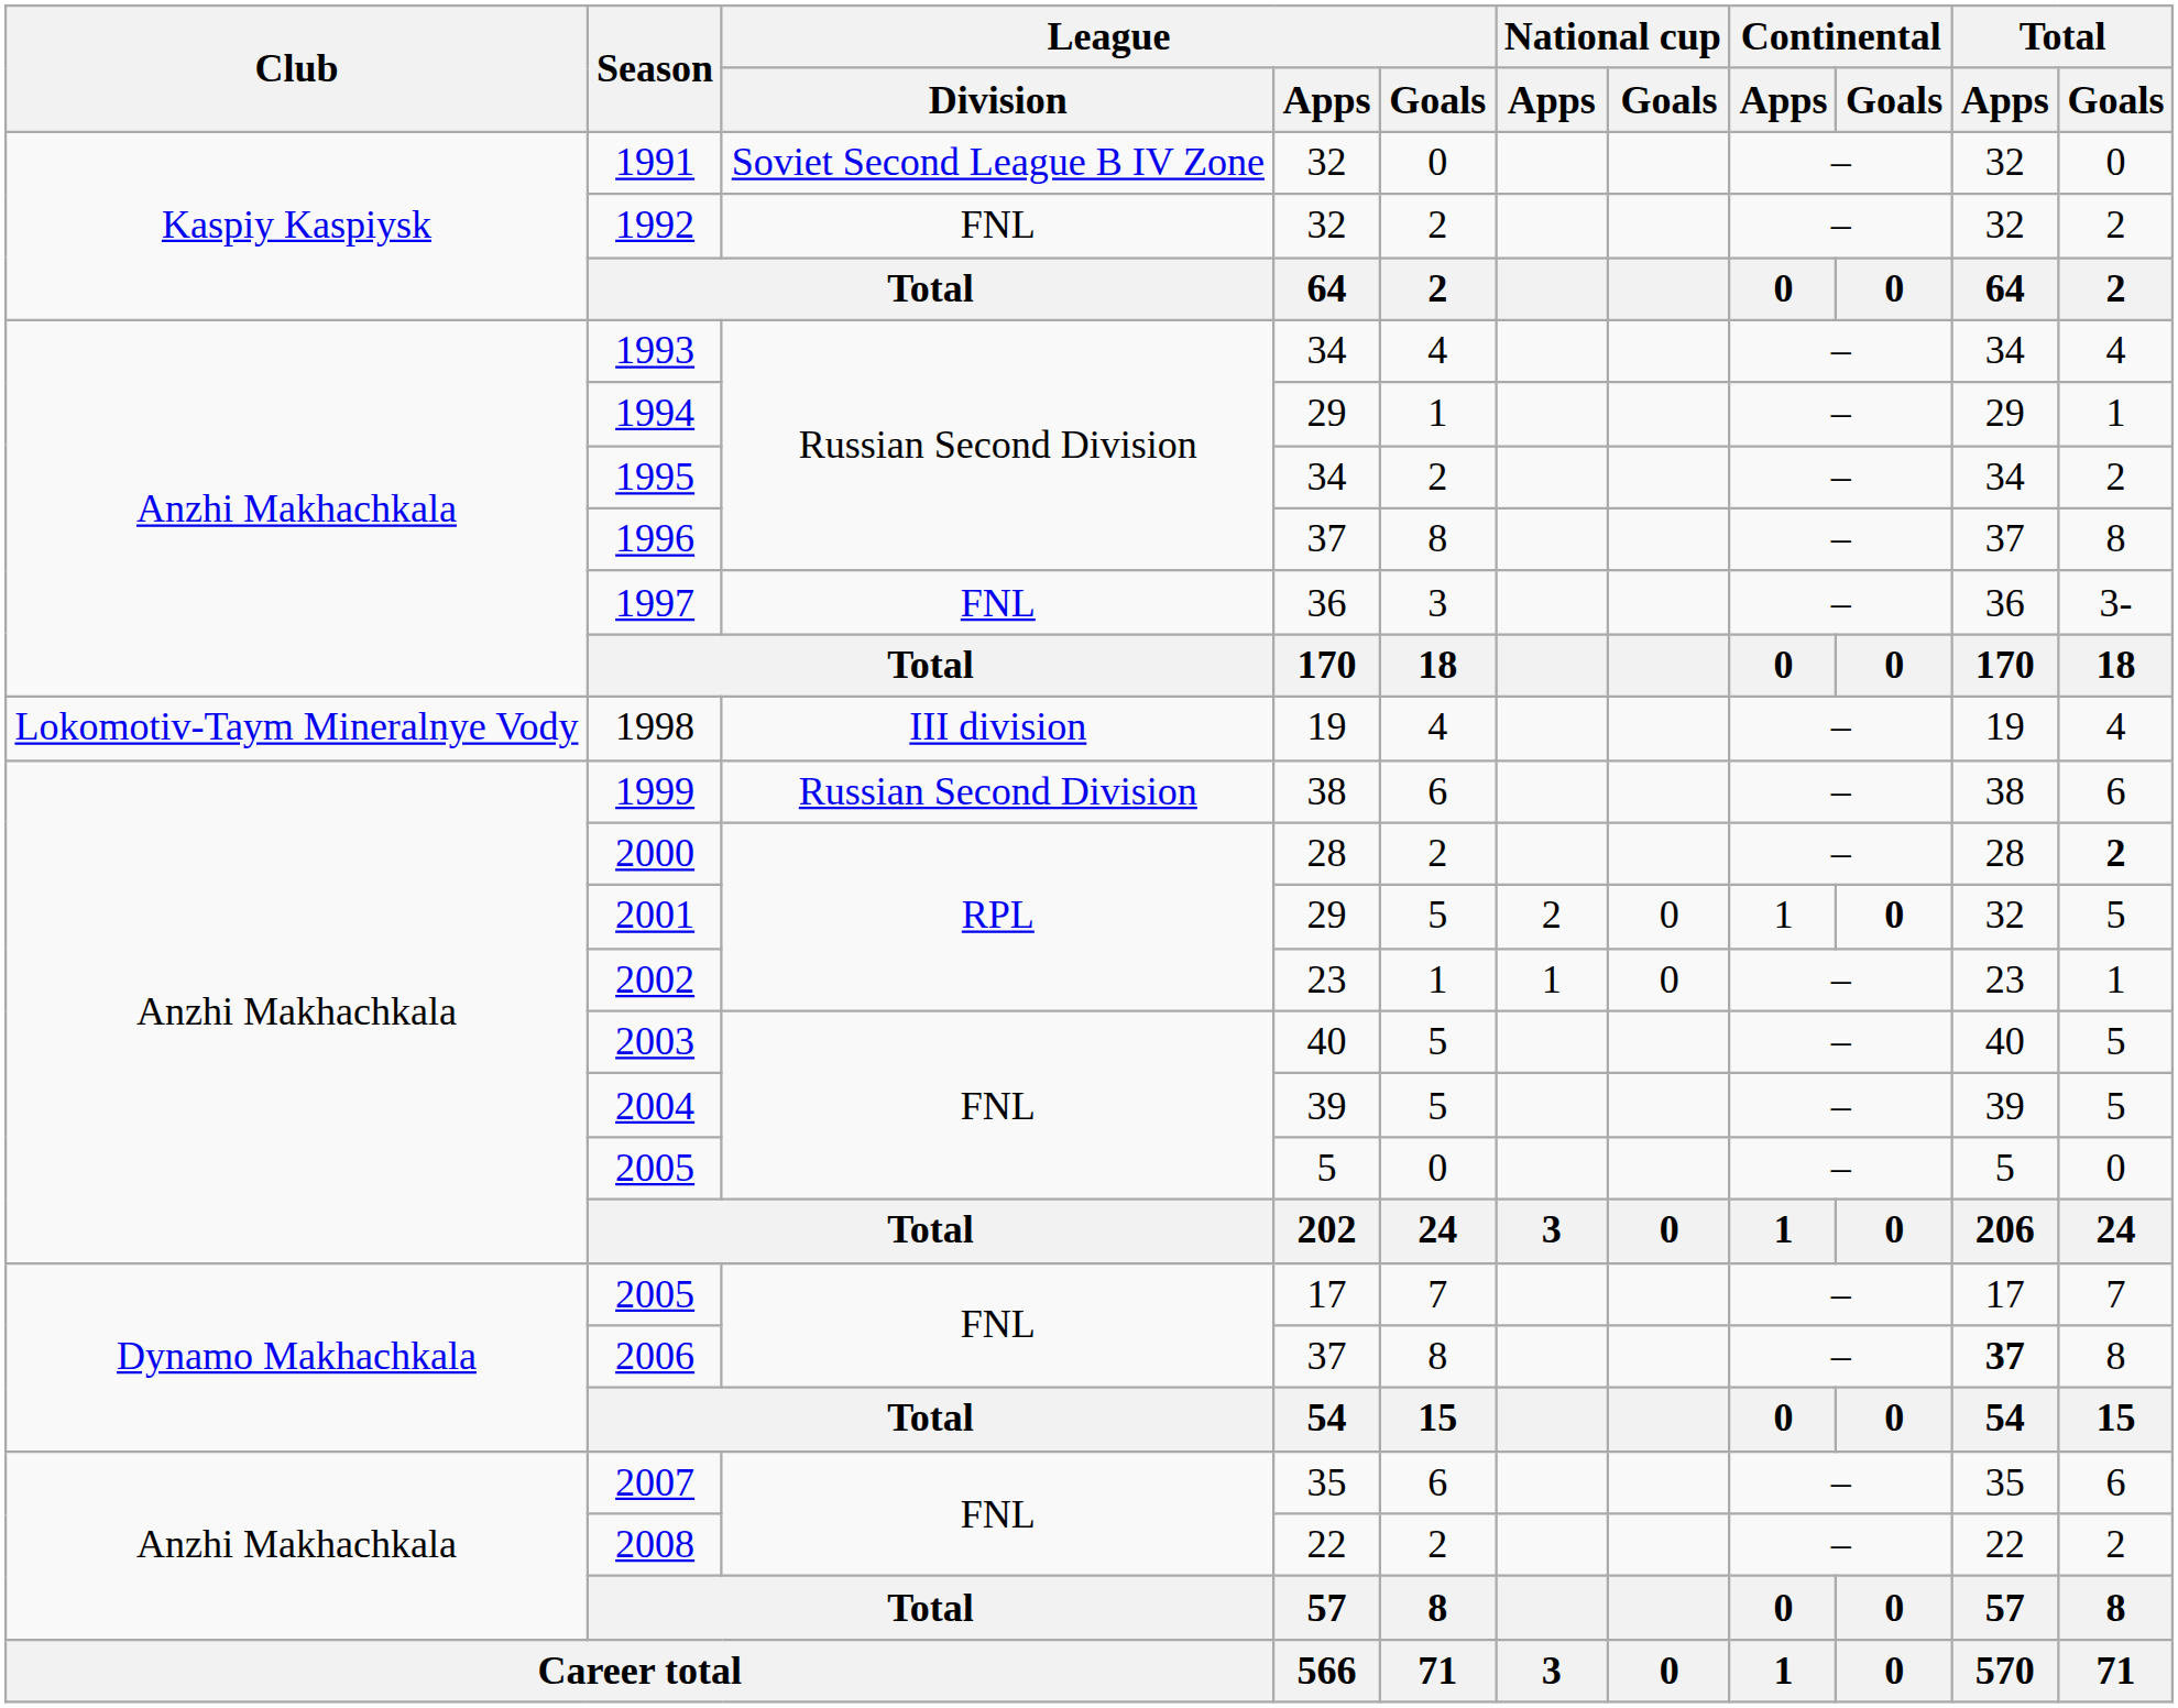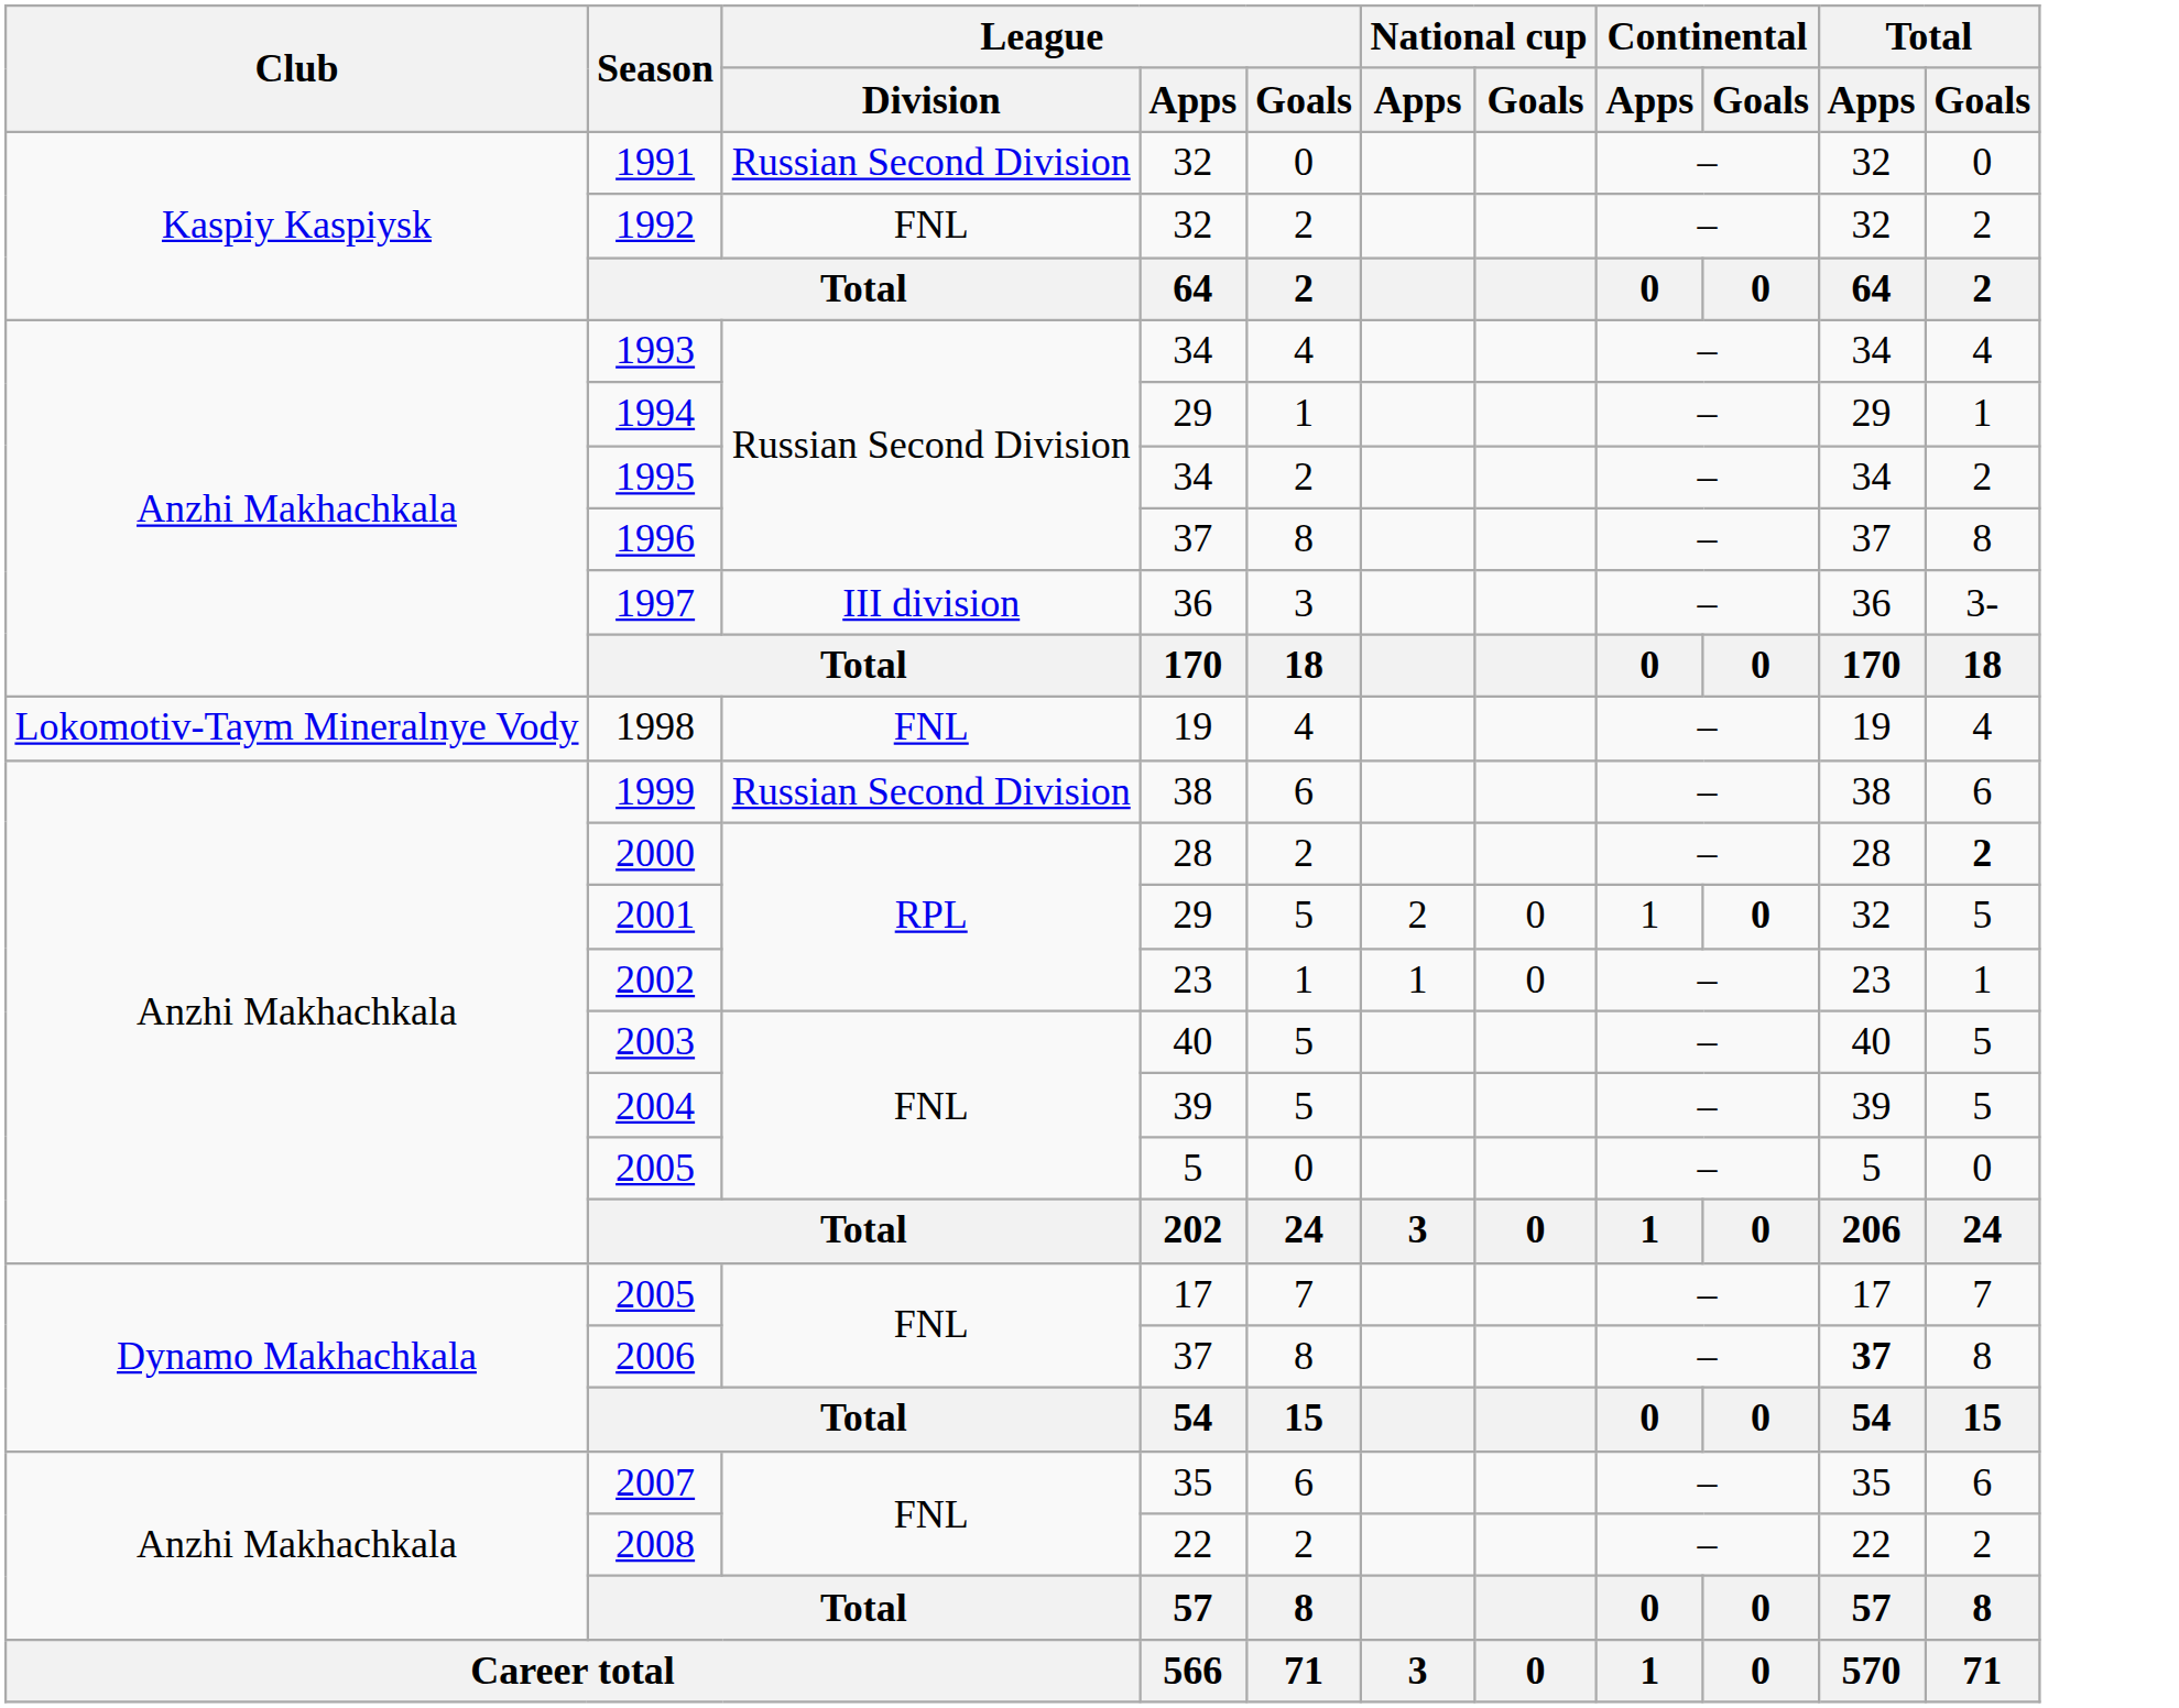1991 | League / Division: Soviet Second League B IV Zone -> Russian Second Division
1997 | League / Division: FNL -> III division
1998 | League / Division: III division -> FNL
